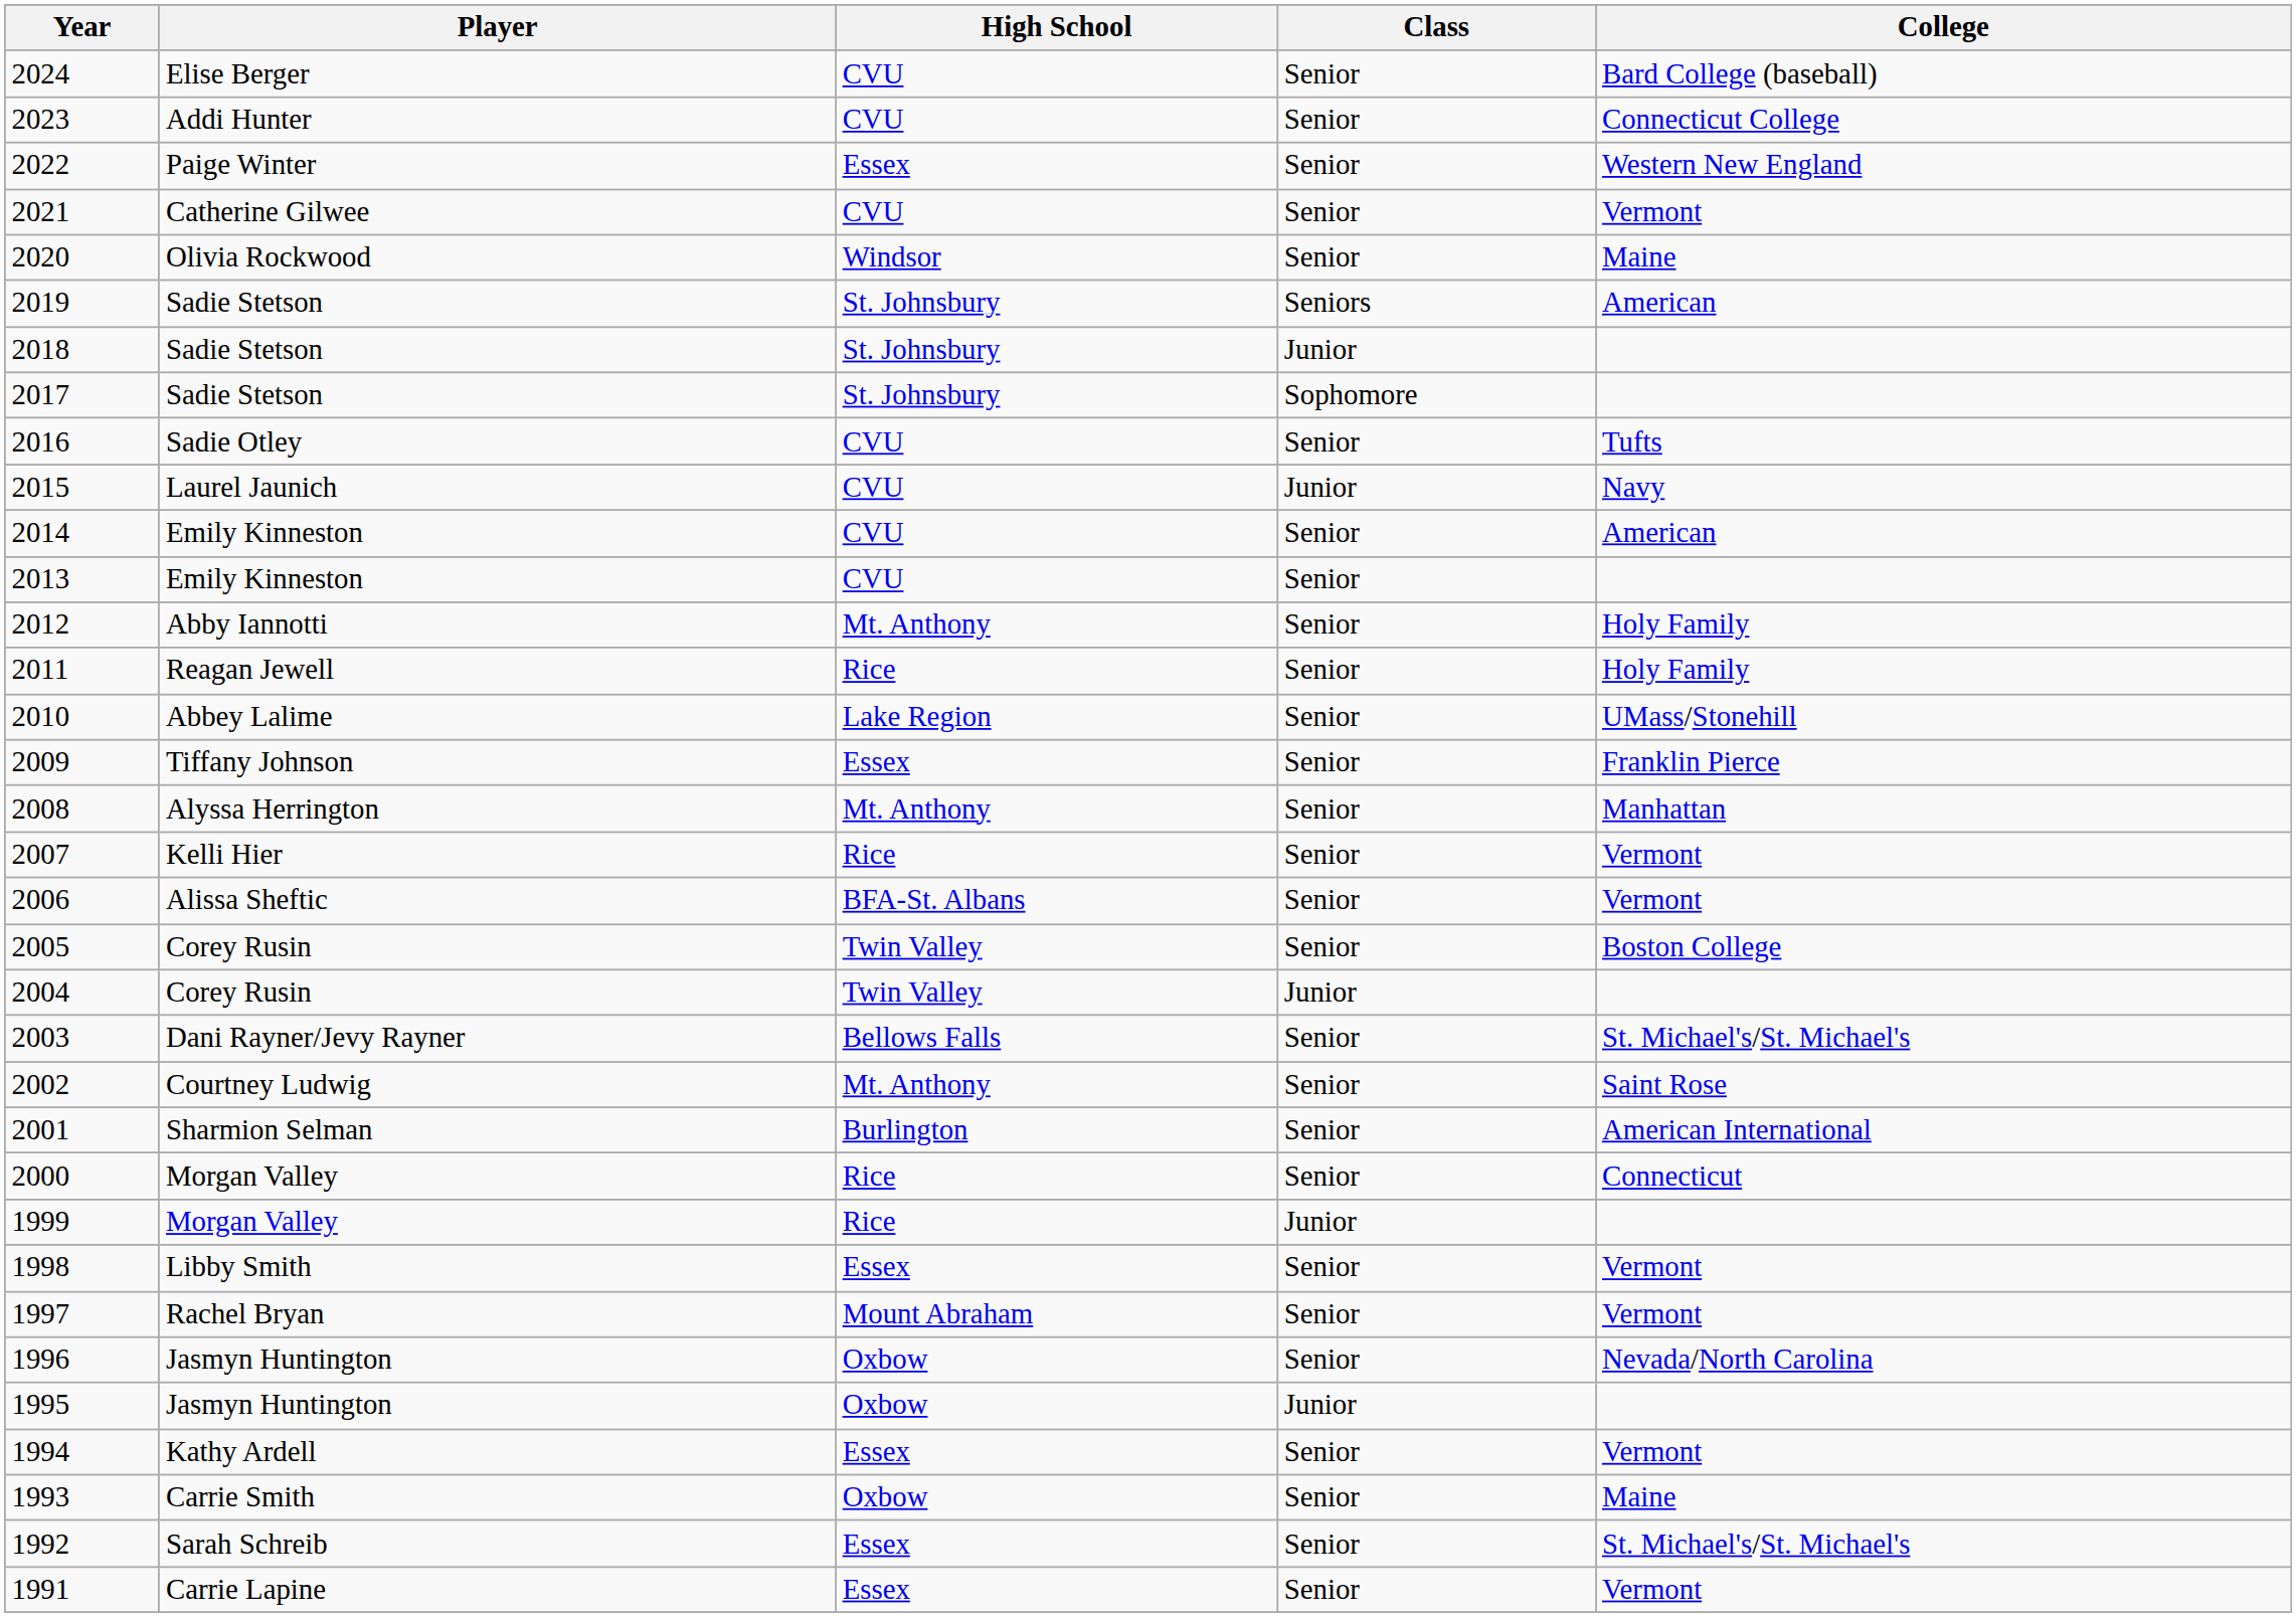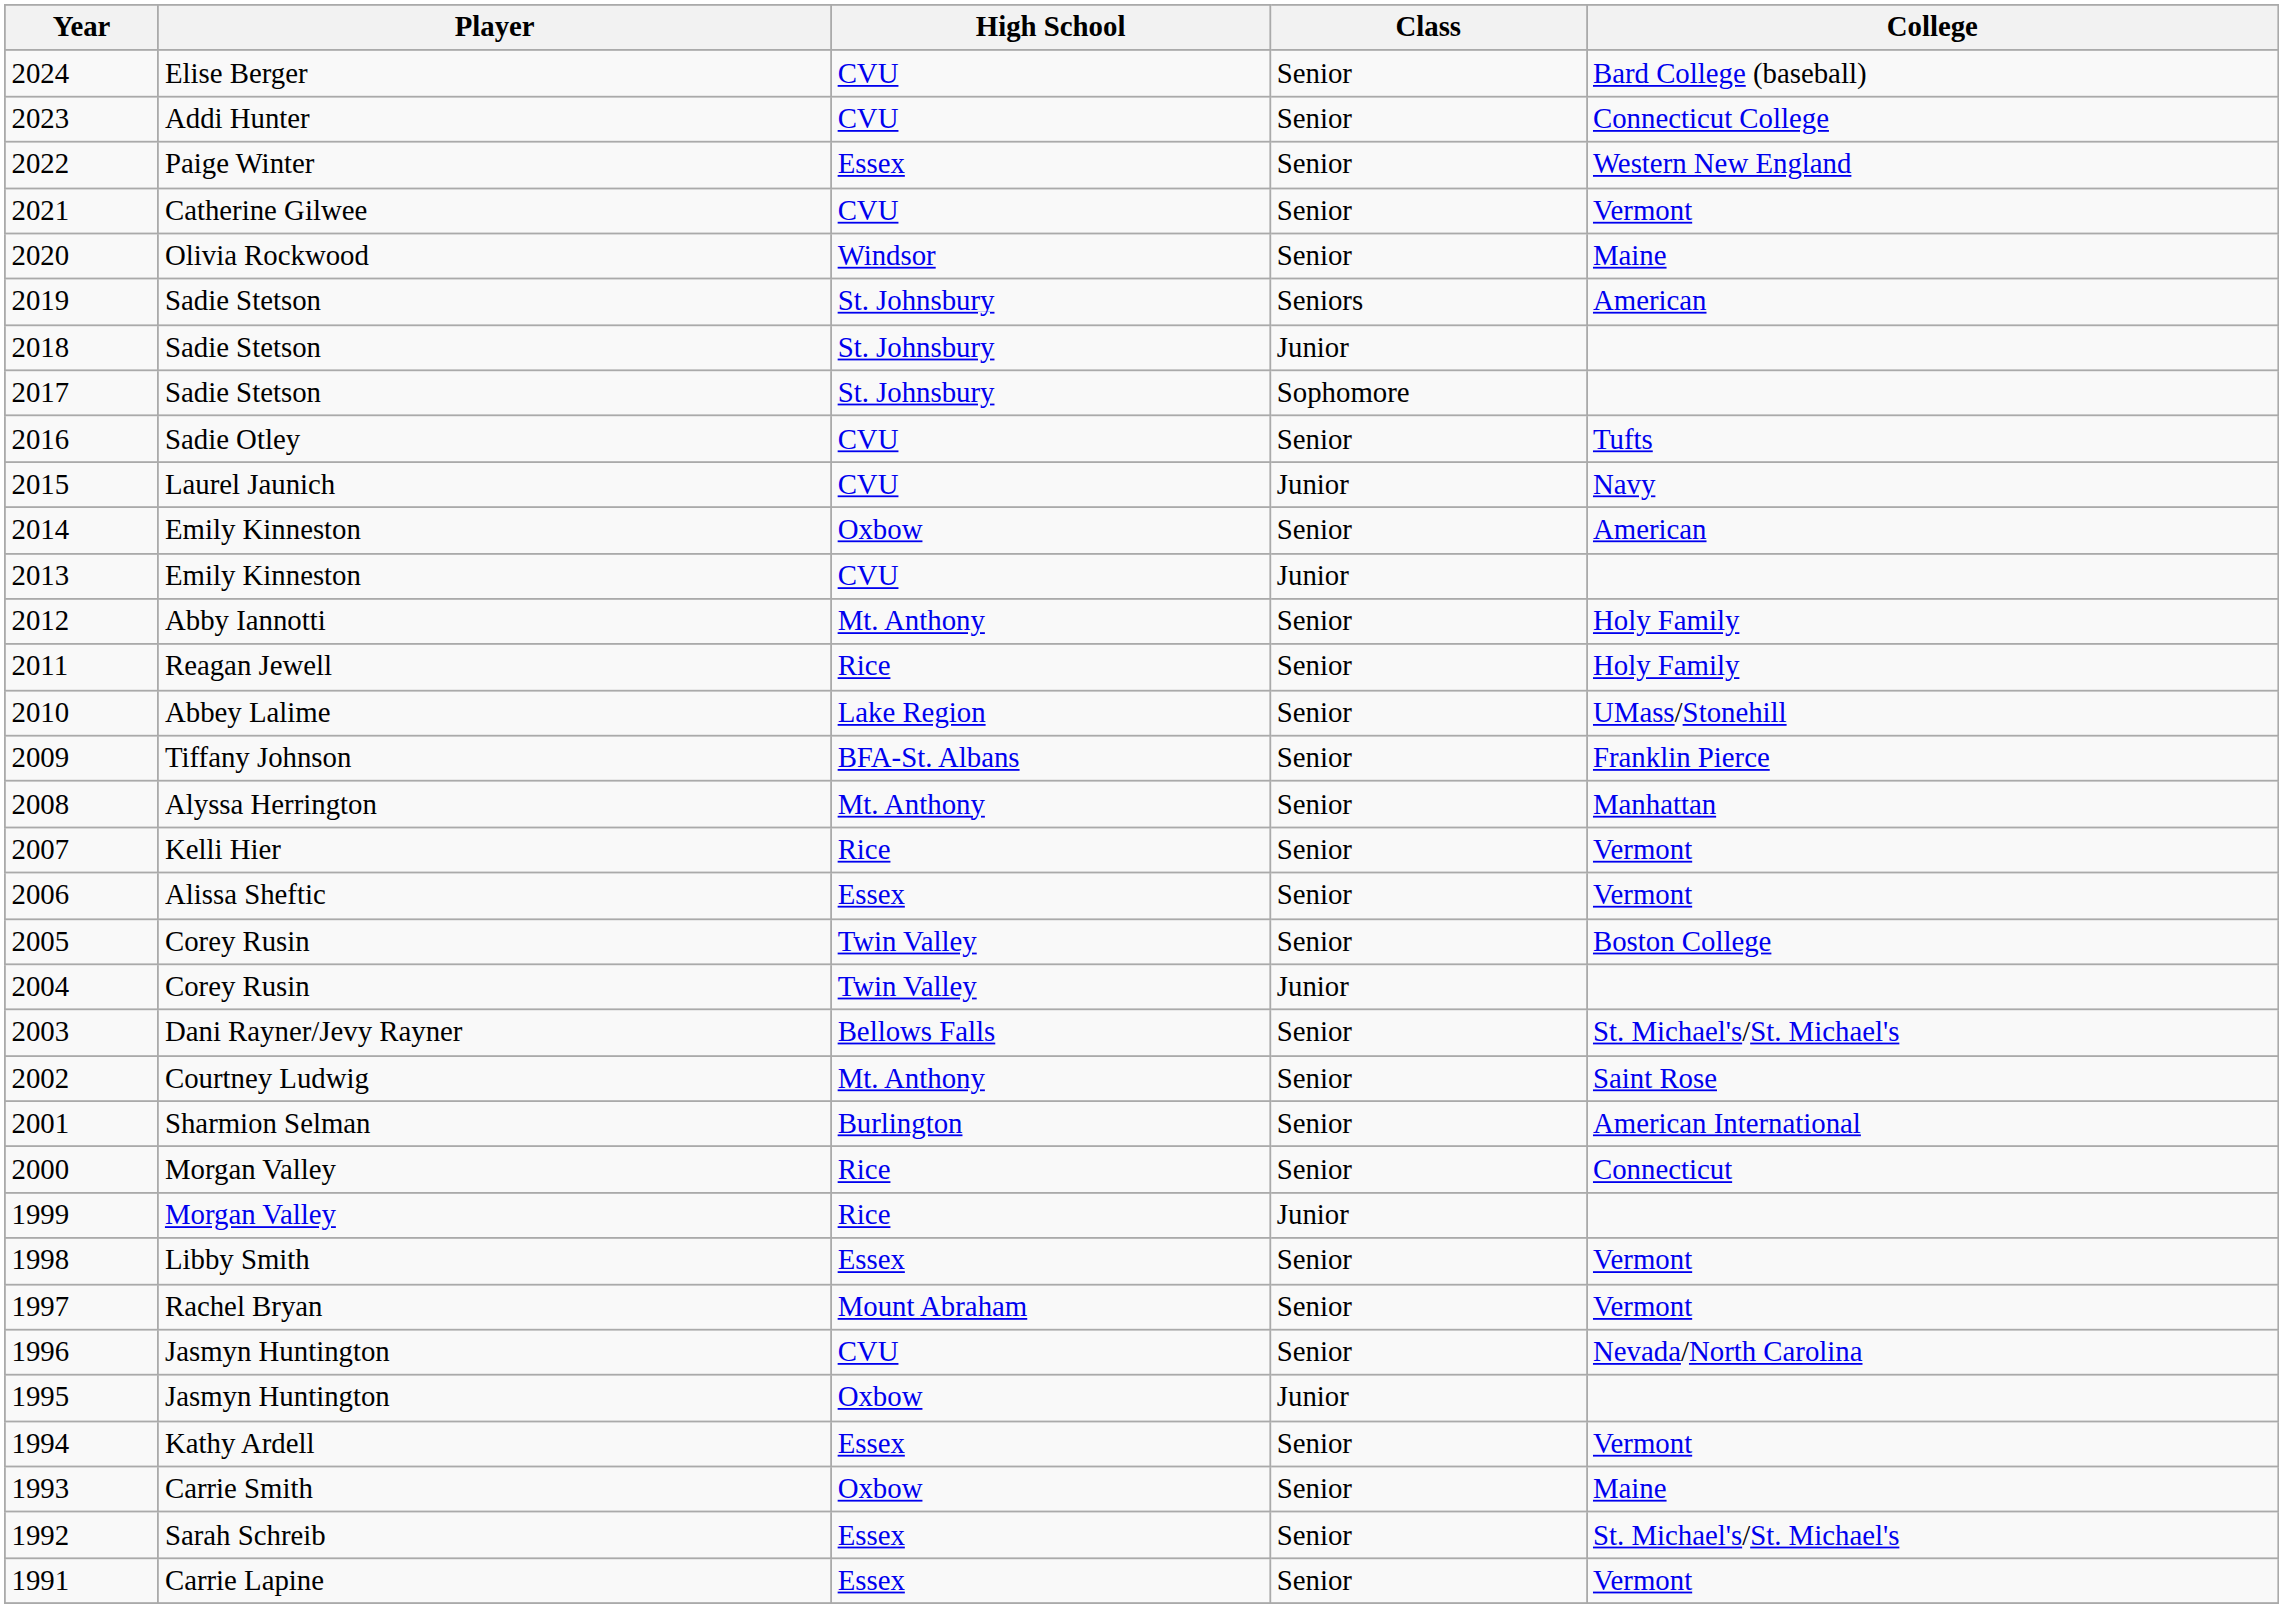2014 | High School: CVU -> Oxbow
2013 | Class: Senior -> Junior
2009 | High School: Essex -> BFA-St. Albans
2006 | High School: BFA-St. Albans -> Essex
1996 | High School: Oxbow -> CVU
